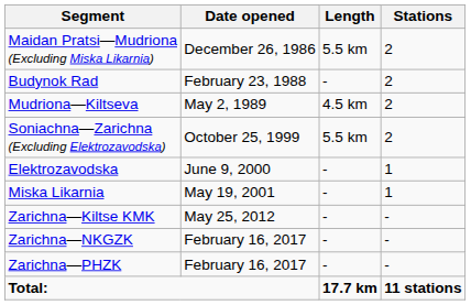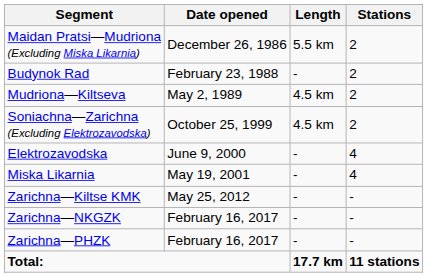Soniachna—Zarichna (Excluding Elektrozavodska) | Length: 5.5 km -> 4.5 km
Elektrozavodska | Stations: 1 -> 4
Miska Likarnia | Stations: 1 -> 4
